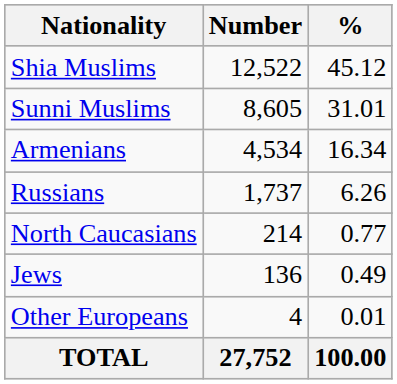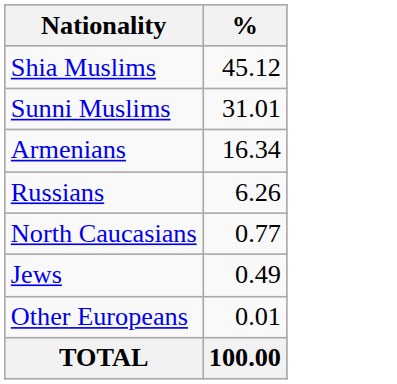- column: Number | 12,522 | 8,605 | 4,534 | 1,737 | 214 | 136 | 4 | 27,752
